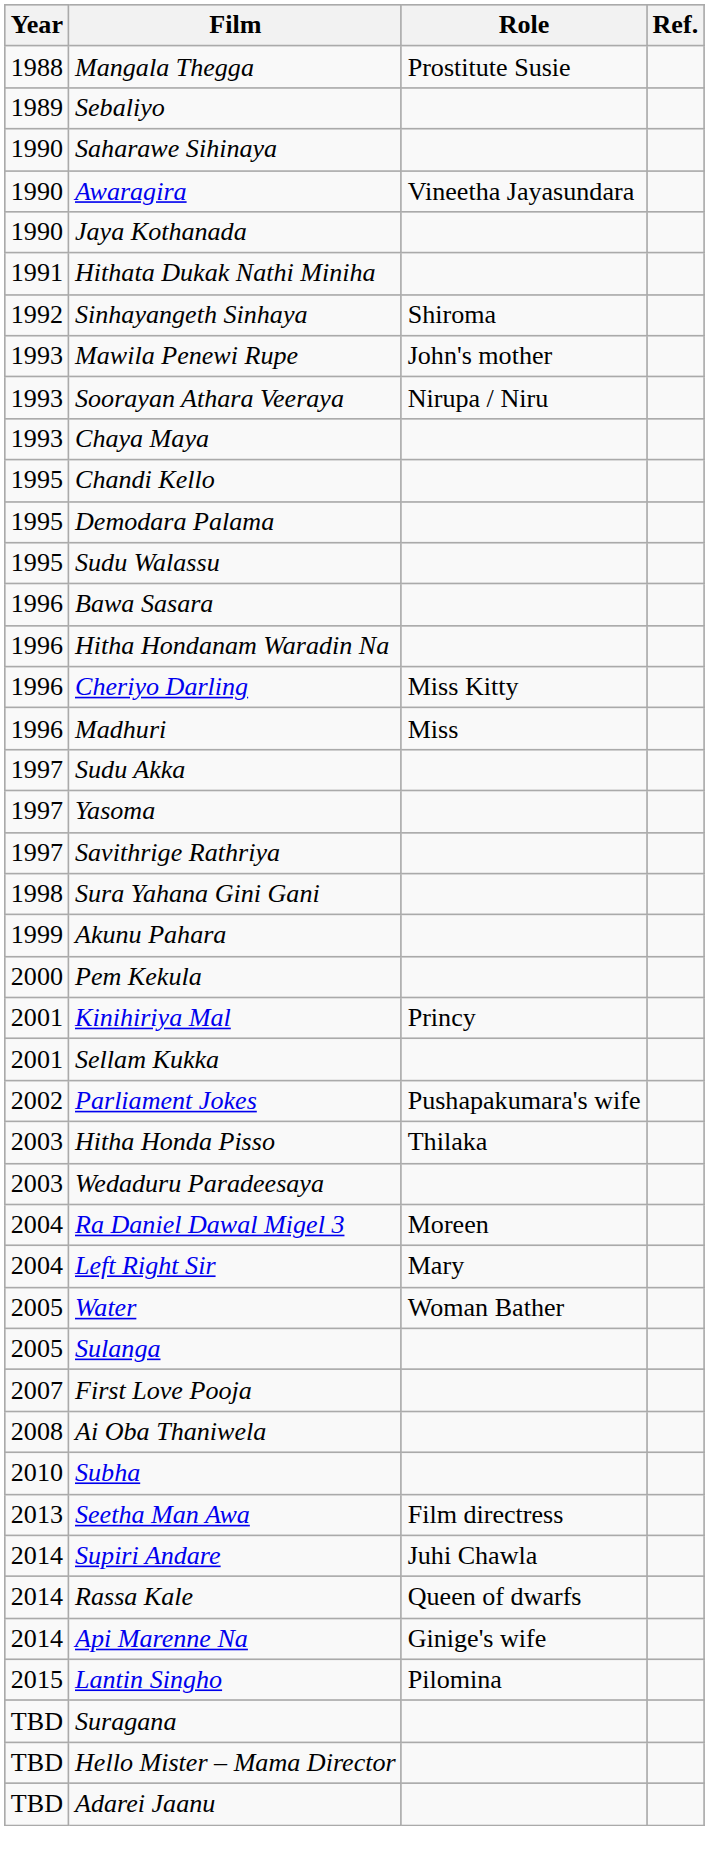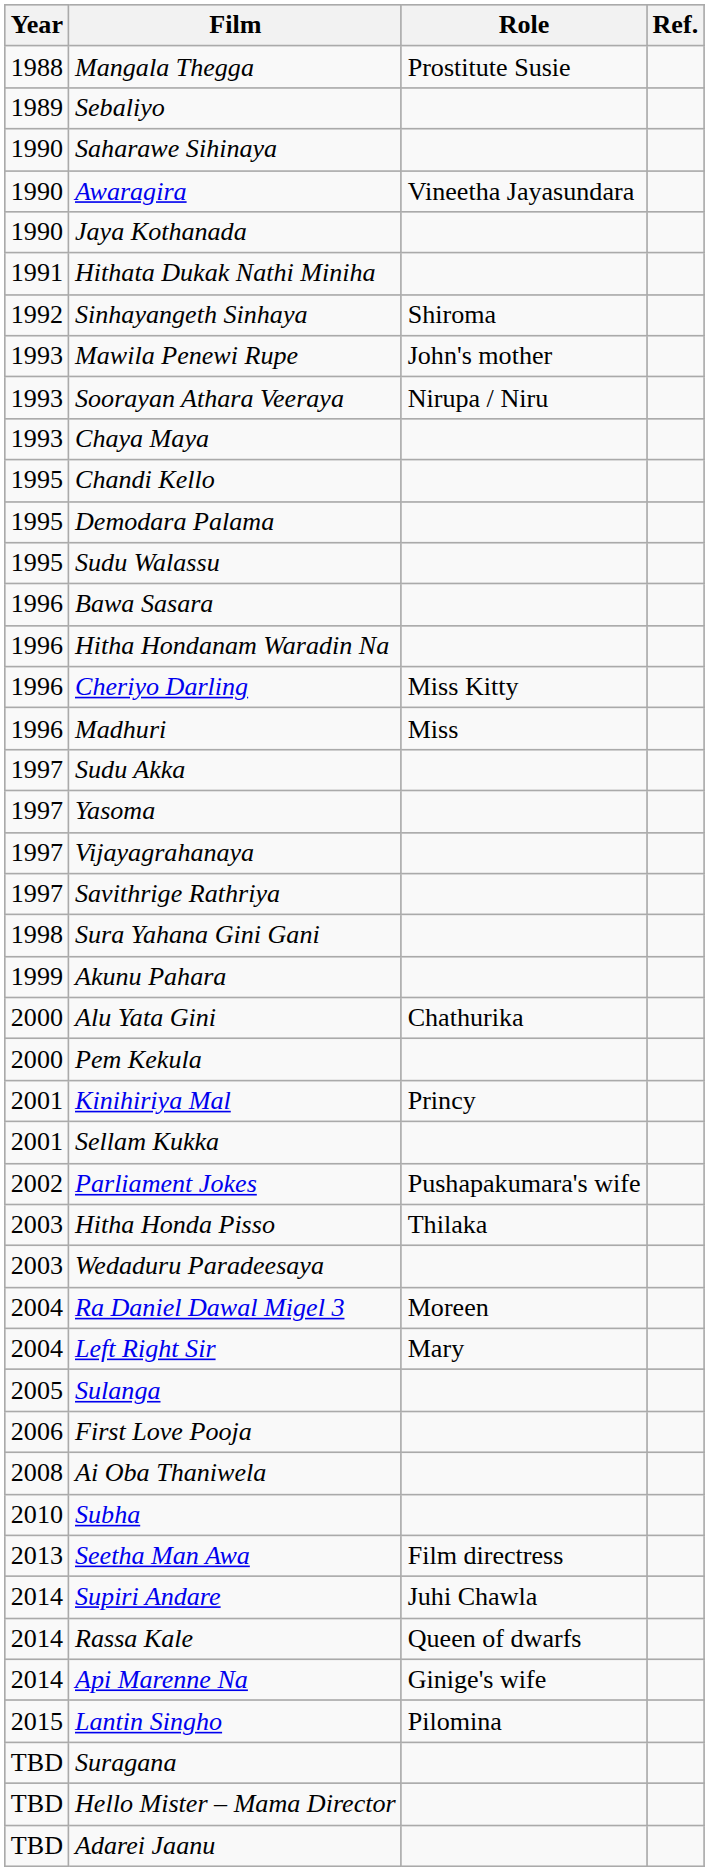+ row: 1997 | Vijayagrahanaya
+ row: 2000 | Alu Yata Gini | Chathurika
- row: 2005 | Water | Woman Bather
First Love Pooja | Year: 2007 -> 2006
